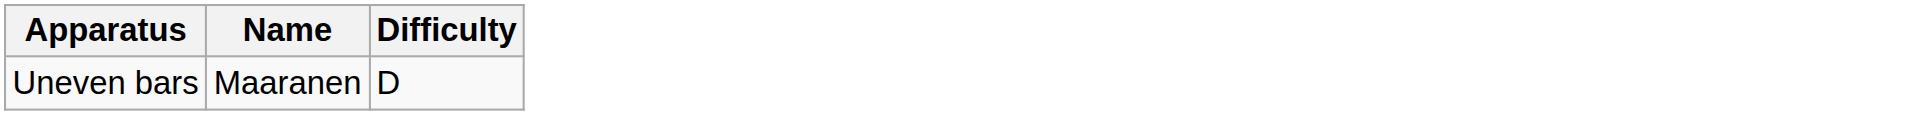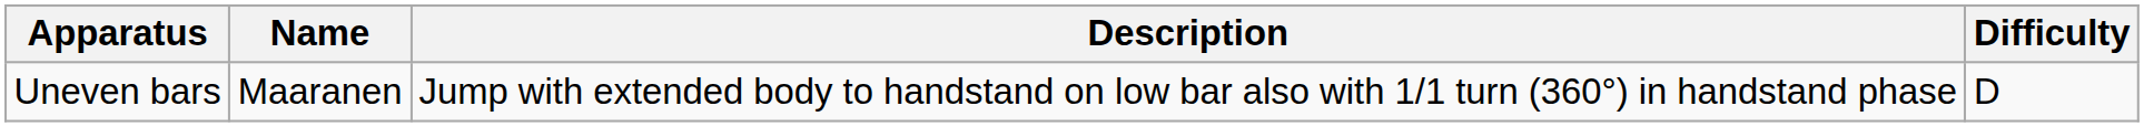+ column: Description | Jump with extended body to handstand on low bar also with 1/1 turn (360°) in handstand phase
